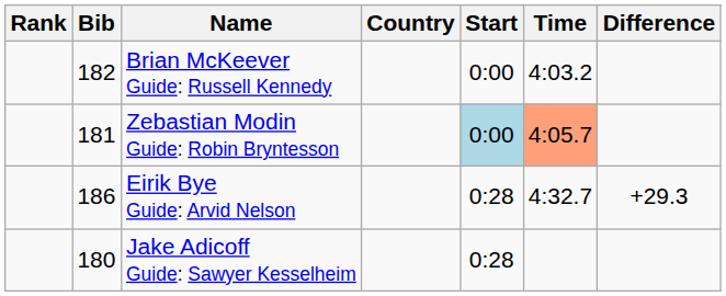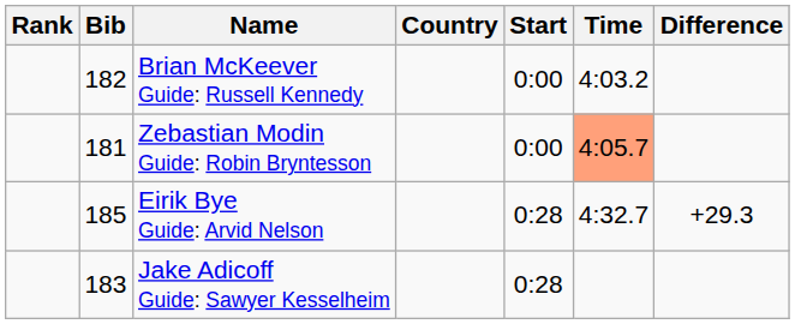Zebastian Modin Guide: Robin Bryntesson | Start: lightblue background -> no background
Eirik Bye Guide: Arvid Nelson | Bib: 186 -> 185
Jake Adicoff Guide: Sawyer Kesselheim | Bib: 180 -> 183
